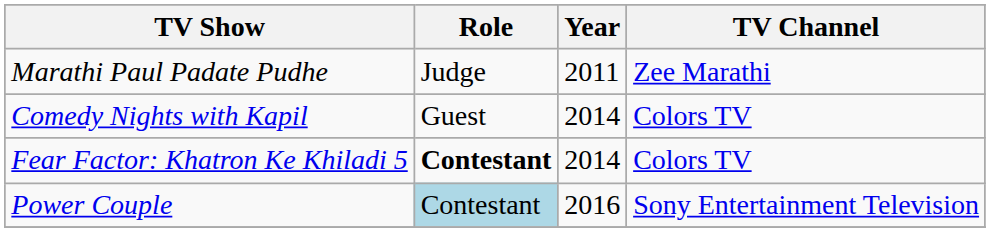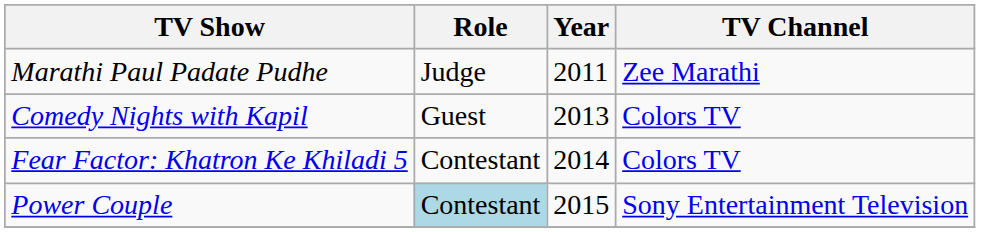Comedy Nights with Kapil | Year: 2014 -> 2013
Fear Factor: Khatron Ke Khiladi 5 | Role: bold -> normal
Power Couple | Year: 2016 -> 2015
